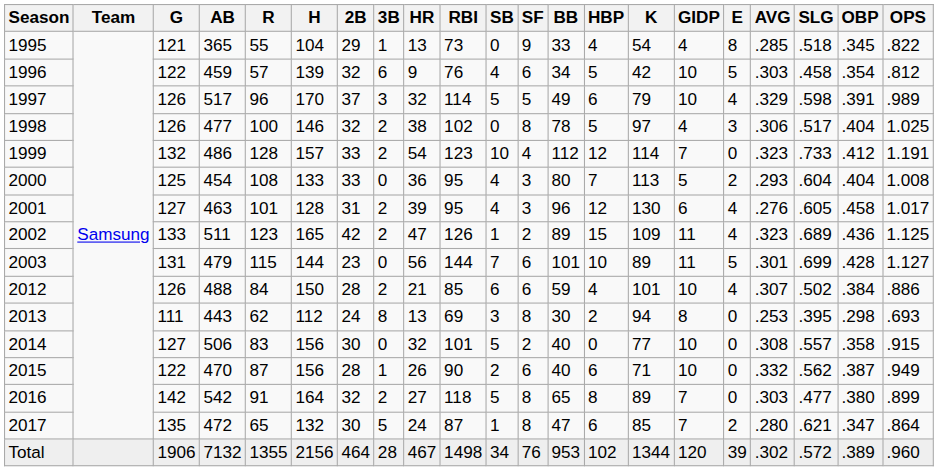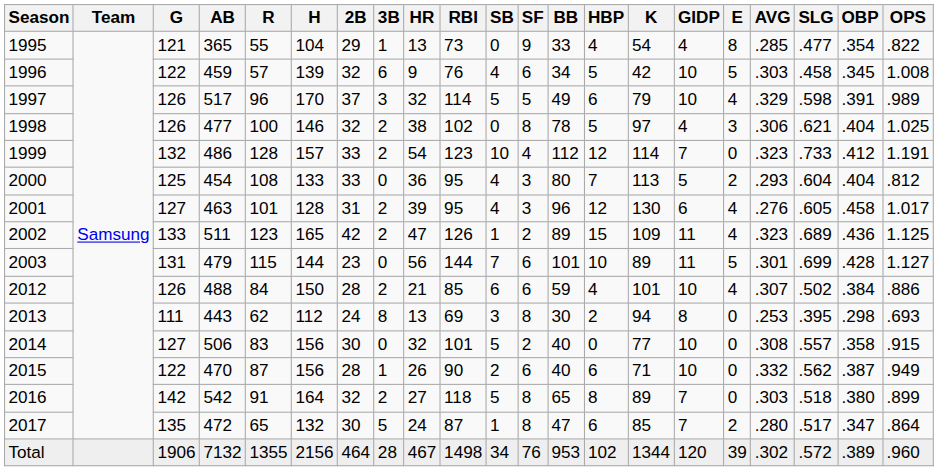1995 | SLG: .518 -> .477
1995 | OBP: .345 -> .354
1996 | OBP: .354 -> .345
1996 | OPS: .812 -> 1.008
1998 | SLG: .517 -> .621
2000 | OPS: 1.008 -> .812
2016 | SLG: .477 -> .518
2017 | SLG: .621 -> .517
